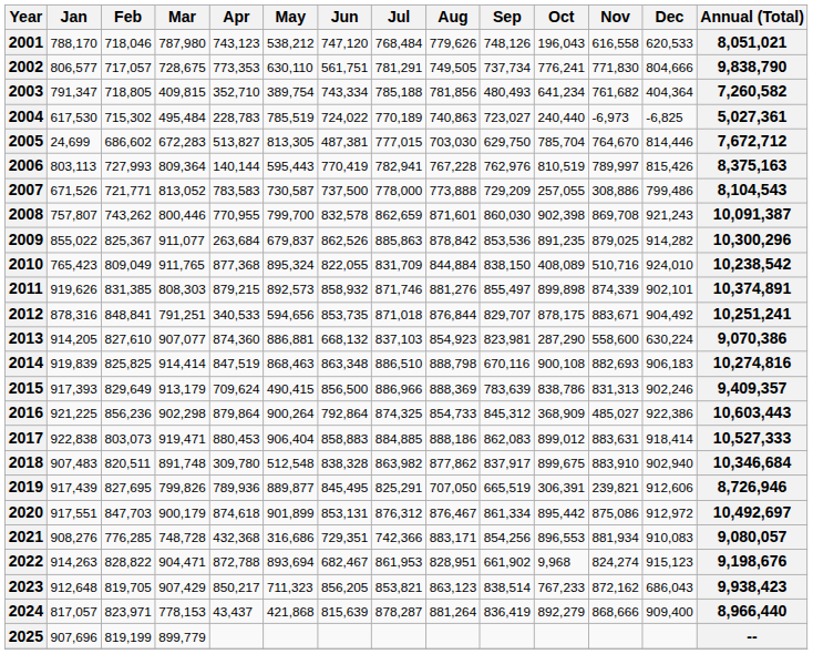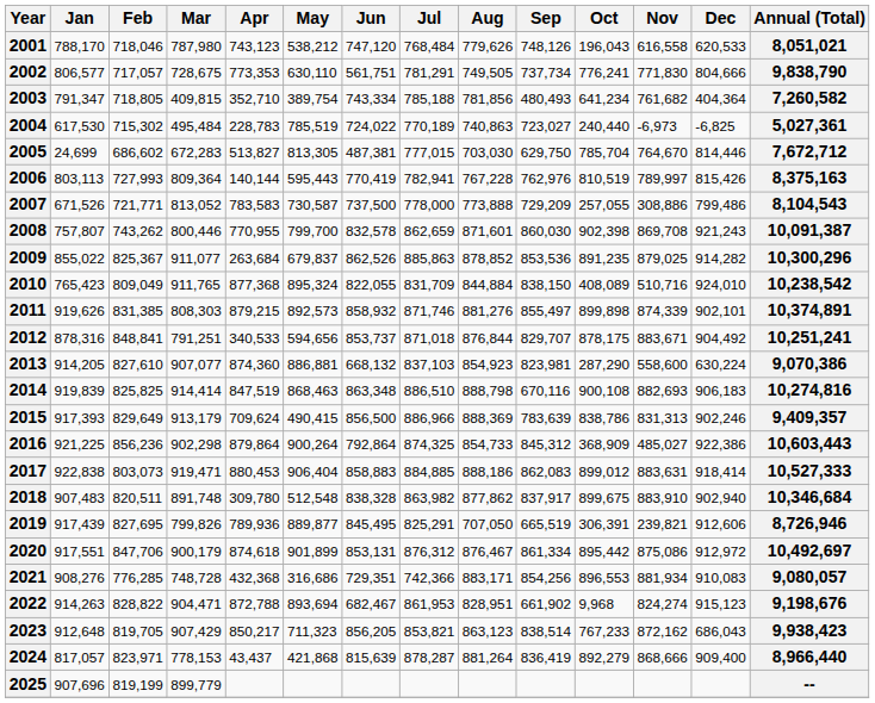2009 | Aug: 878,842 -> 878,852
2012 | Jun: 853,735 -> 853,737
2020 | Feb: 847,703 -> 847,706
